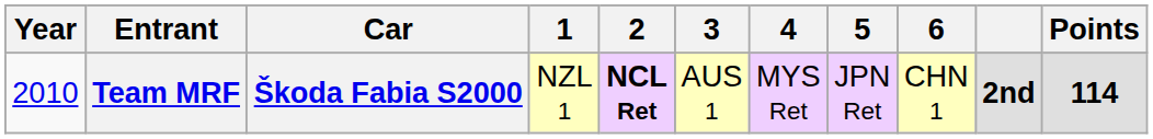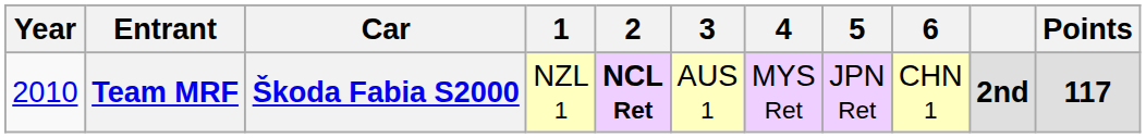Team MRF | Points: 114 -> 117
